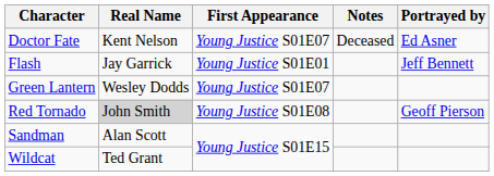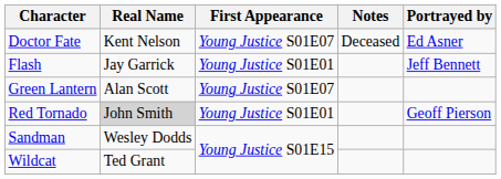Green Lantern | Real Name: Wesley Dodds -> Alan Scott
Red Tornado | First Appearance: Young Justice S01E08 -> Young Justice S01E01
Sandman | Real Name: Alan Scott -> Wesley Dodds
